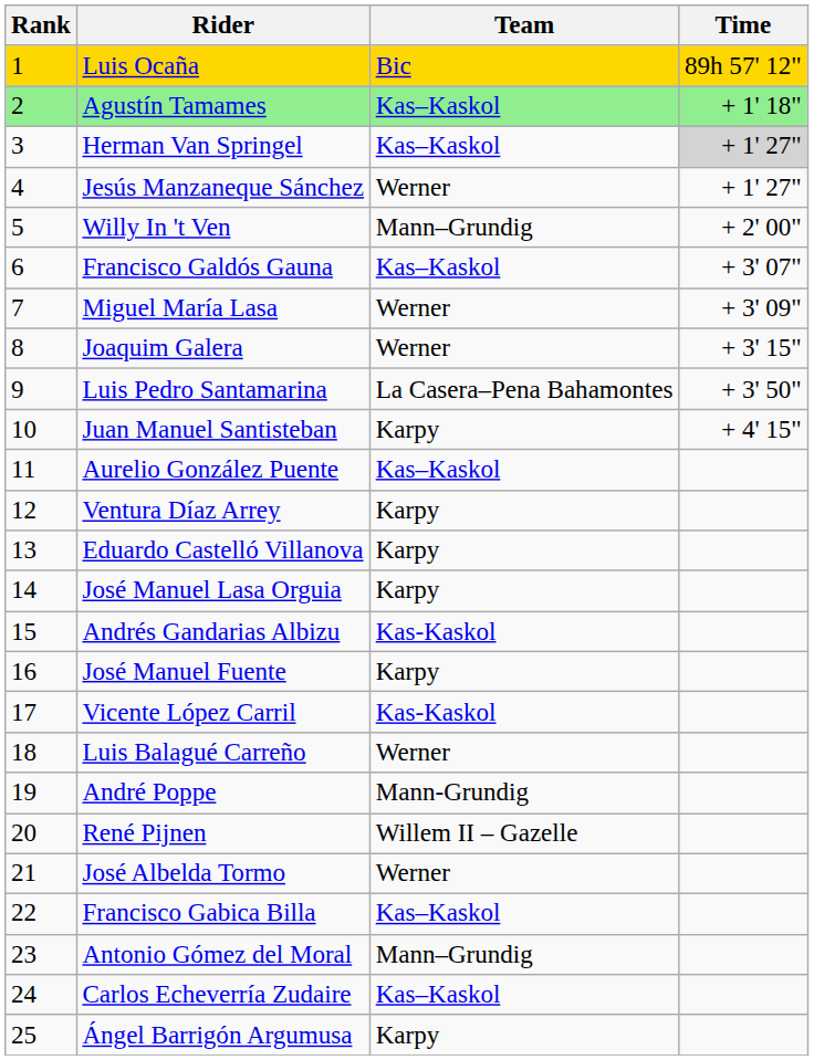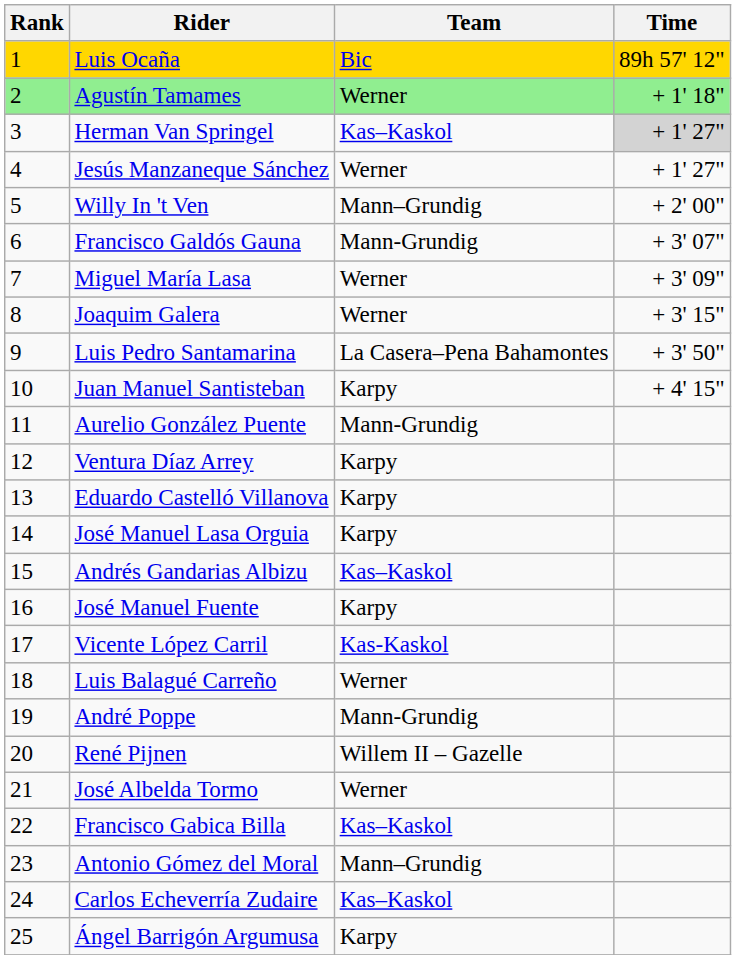Agustín Tamames | Team: Kas–Kaskol -> Werner
Francisco Galdós Gauna | Team: Kas–Kaskol -> Mann-Grundig
Aurelio González Puente | Team: Kas–Kaskol -> Mann-Grundig
Andrés Gandarias Albizu | Team: Kas-Kaskol -> Kas–Kaskol
